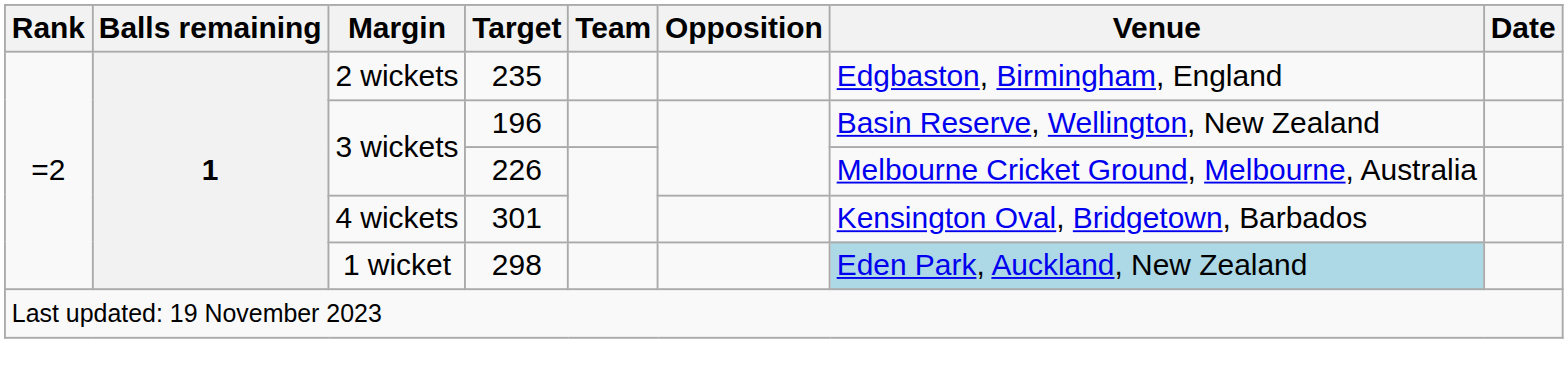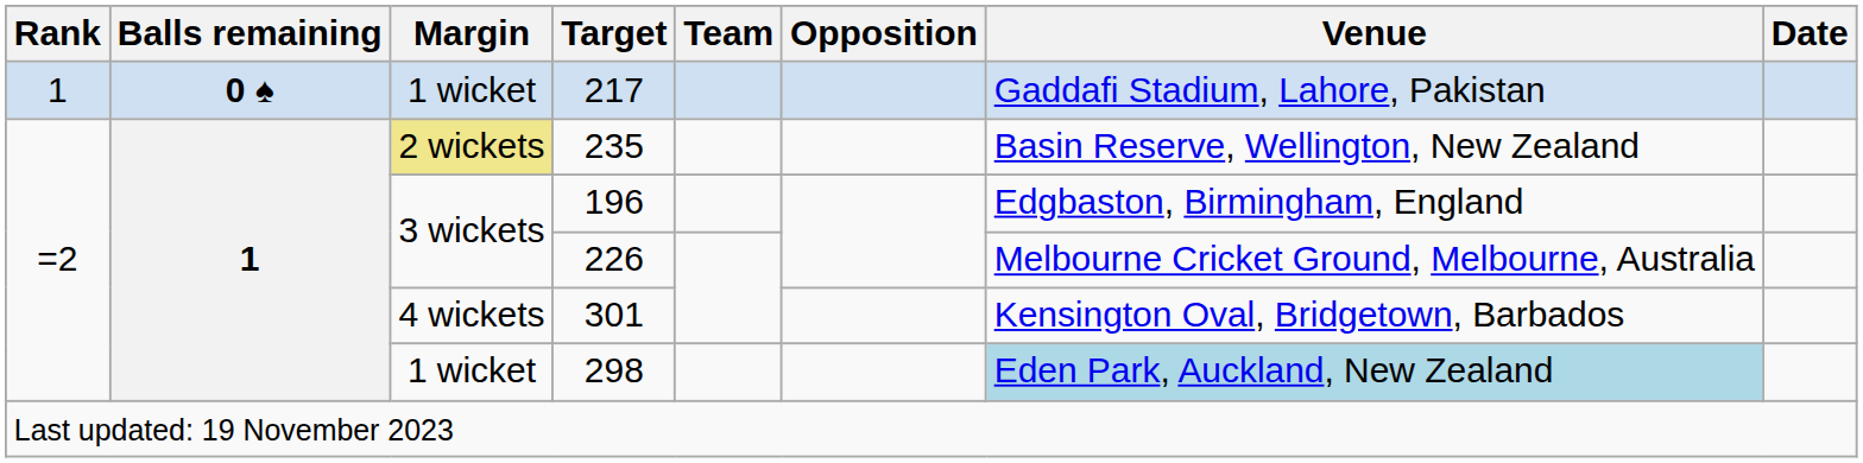+ row: 1 | 0 ♠ | 1 wicket | 217 | Gaddafi Stadium, Lahore, Pakistan
235 | Margin: no background -> khaki background
235 | Venue: Edgbaston, Birmingham, England -> Basin Reserve, Wellington, New Zealand
196 | Venue: Basin Reserve, Wellington, New Zealand -> Edgbaston, Birmingham, England
